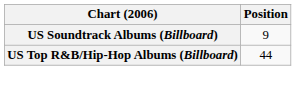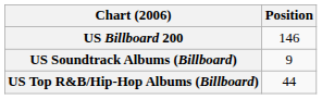+ row: US Billboard 200 | 146
